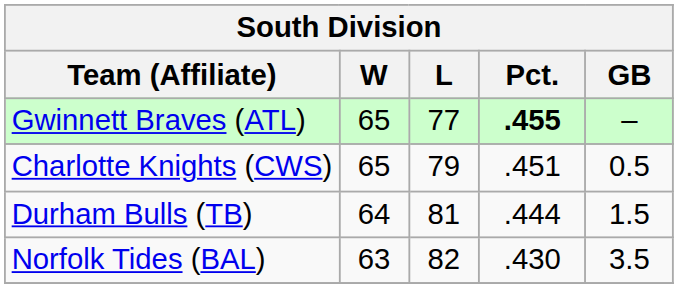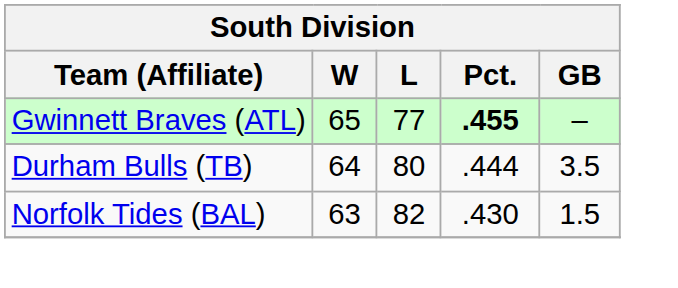- row: Charlotte Knights (CWS) | 65 | 79 | .451 | 0.5
Durham Bulls (TB) | L: 81 -> 80
Durham Bulls (TB) | GB: 1.5 -> 3.5
Norfolk Tides (BAL) | GB: 3.5 -> 1.5
